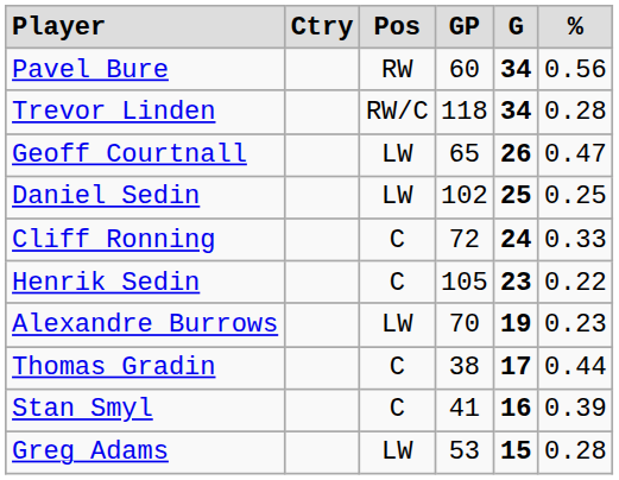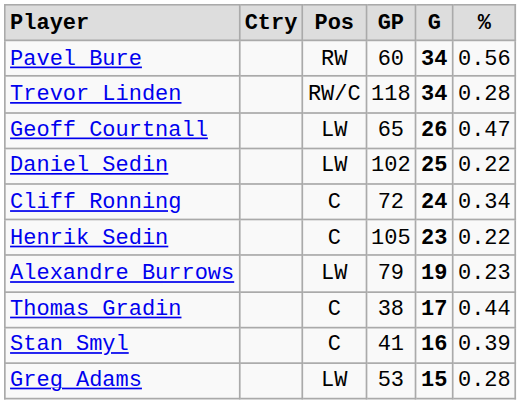Daniel Sedin | column 6: 0.25 -> 0.22
Cliff Ronning | column 6: 0.33 -> 0.34
Alexandre Burrows | column 4: 70 -> 79
